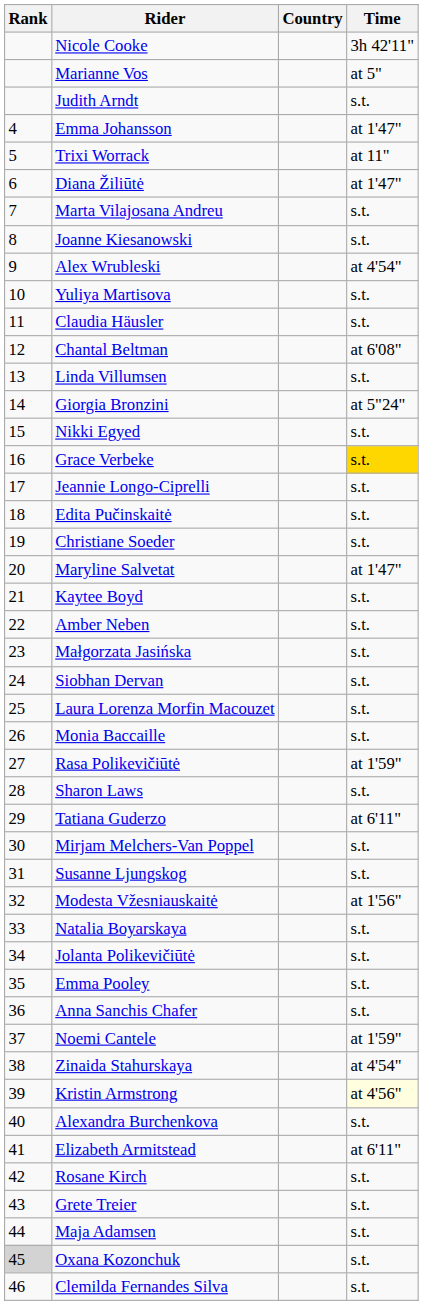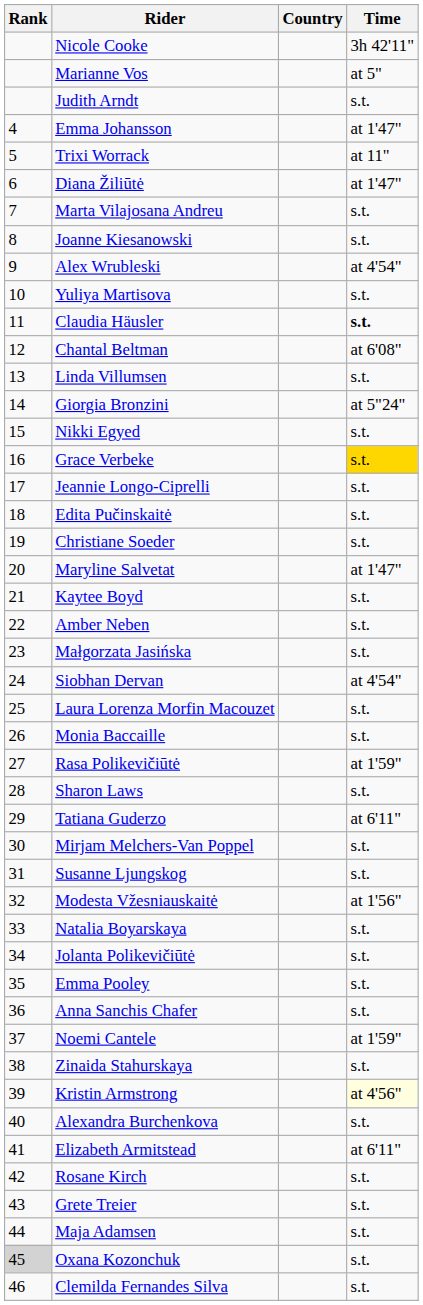Claudia Häusler | Time: normal -> bold
Siobhan Dervan | Time: s.t. -> at 4'54"
Zinaida Stahurskaya | Time: at 4'54" -> s.t.
